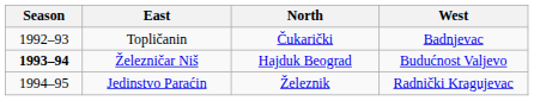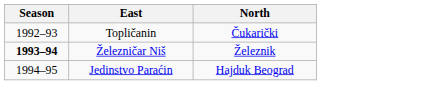- column: West | Badnjevac | Budućnost Valjevo | Radnički Kragujevac
Železničar Niš | North: Hajduk Beograd -> Železnik
Jedinstvo Paraćin | North: Železnik -> Hajduk Beograd
